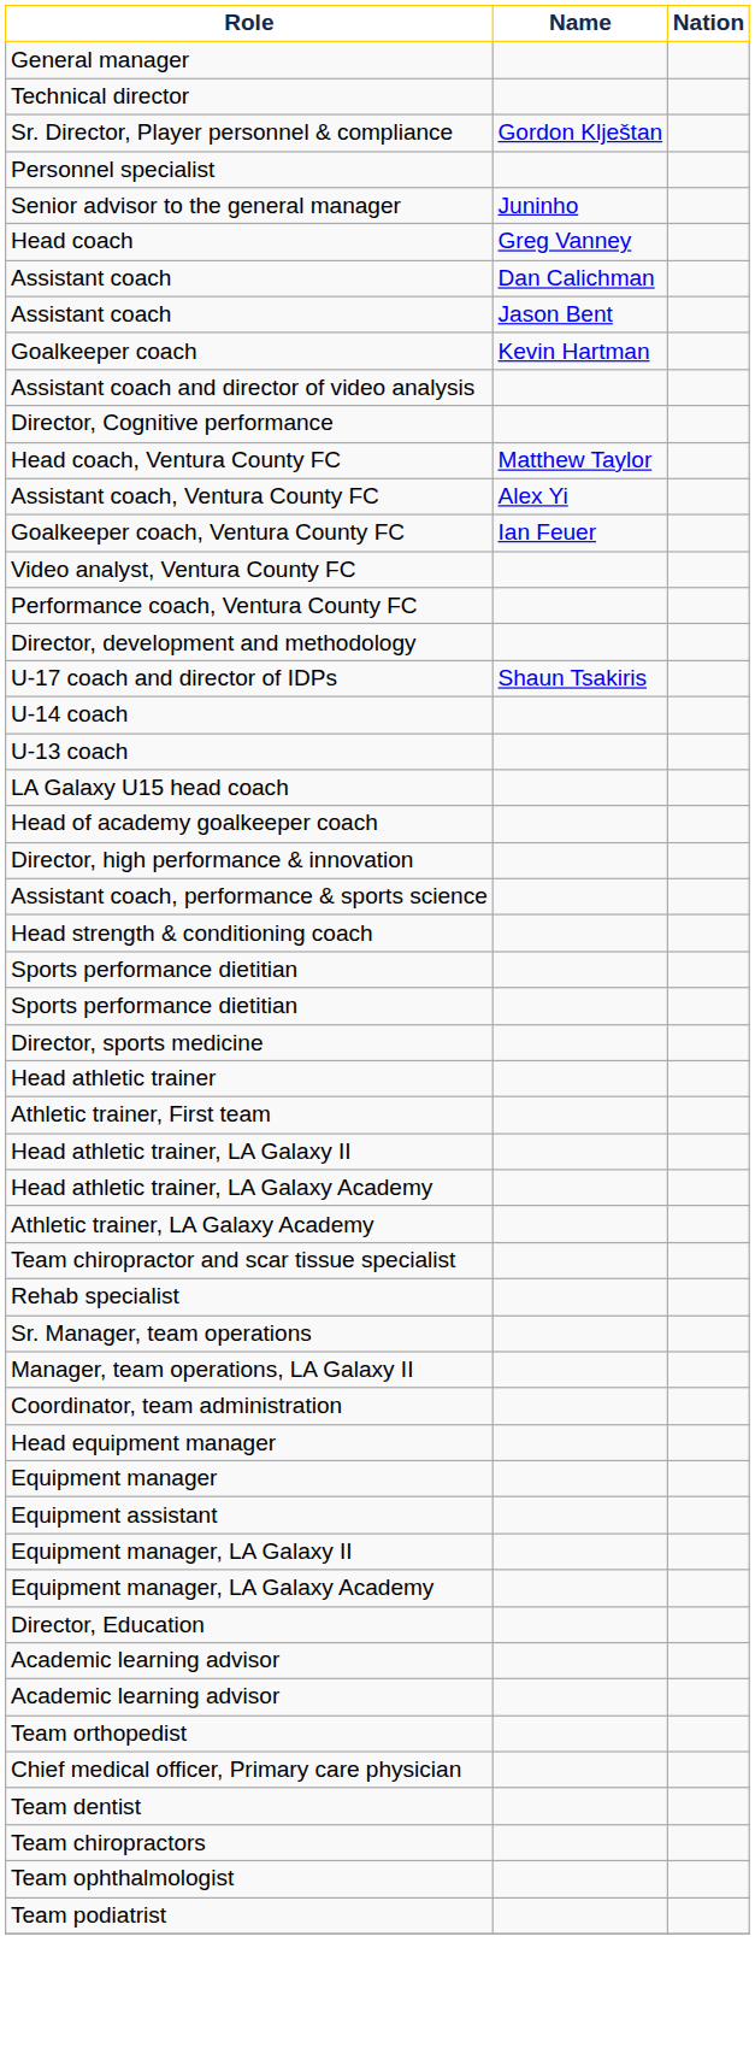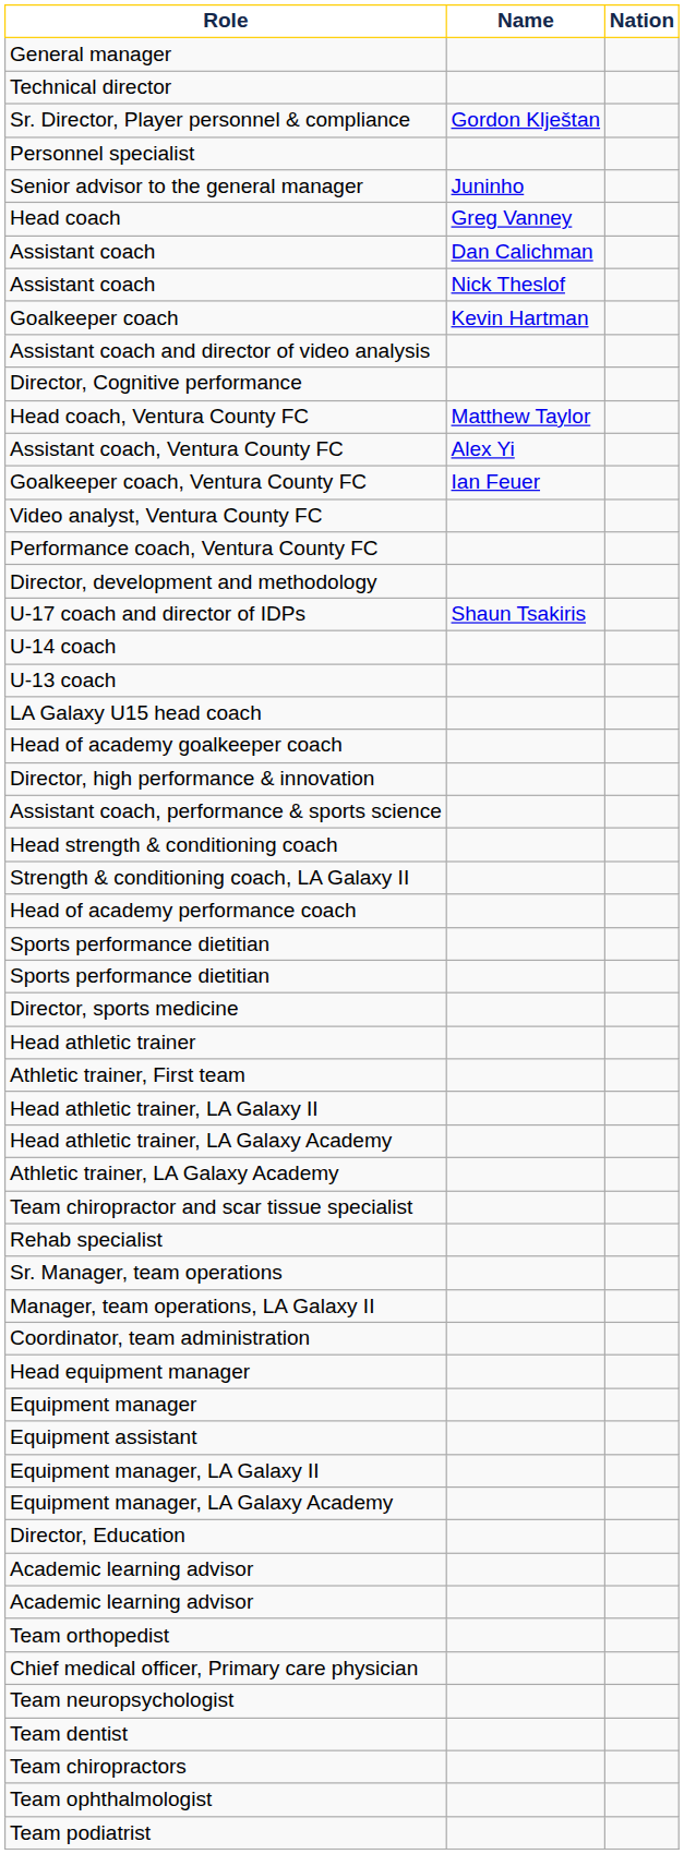+ row: Assistant coach | Nick Theslof
- row: Assistant coach | Jason Bent
+ row: Strength & conditioning coach, LA Galaxy II
+ row: Head of academy performance coach
+ row: Team neuropsychologist
